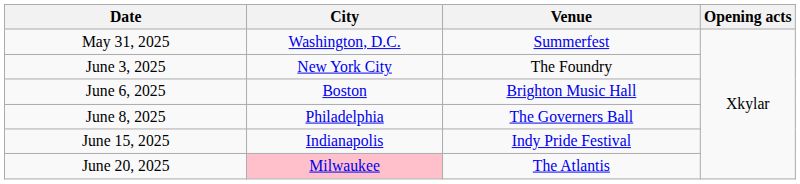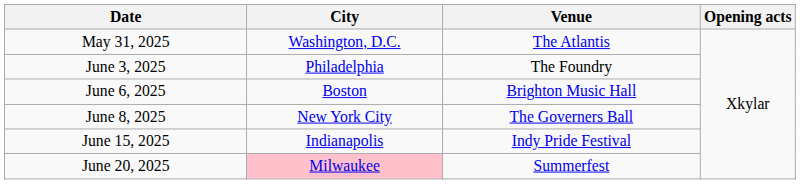May 31, 2025 | Venue: Summerfest -> The Atlantis
June 3, 2025 | City: New York City -> Philadelphia
June 8, 2025 | City: Philadelphia -> New York City
June 20, 2025 | Venue: The Atlantis -> Summerfest
